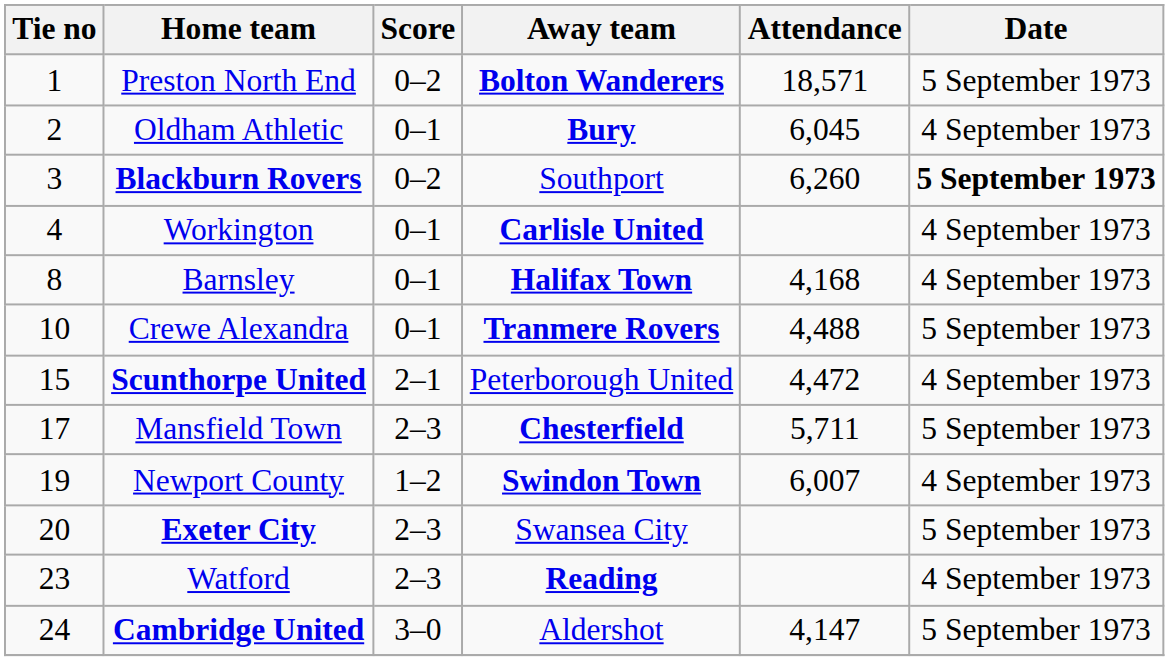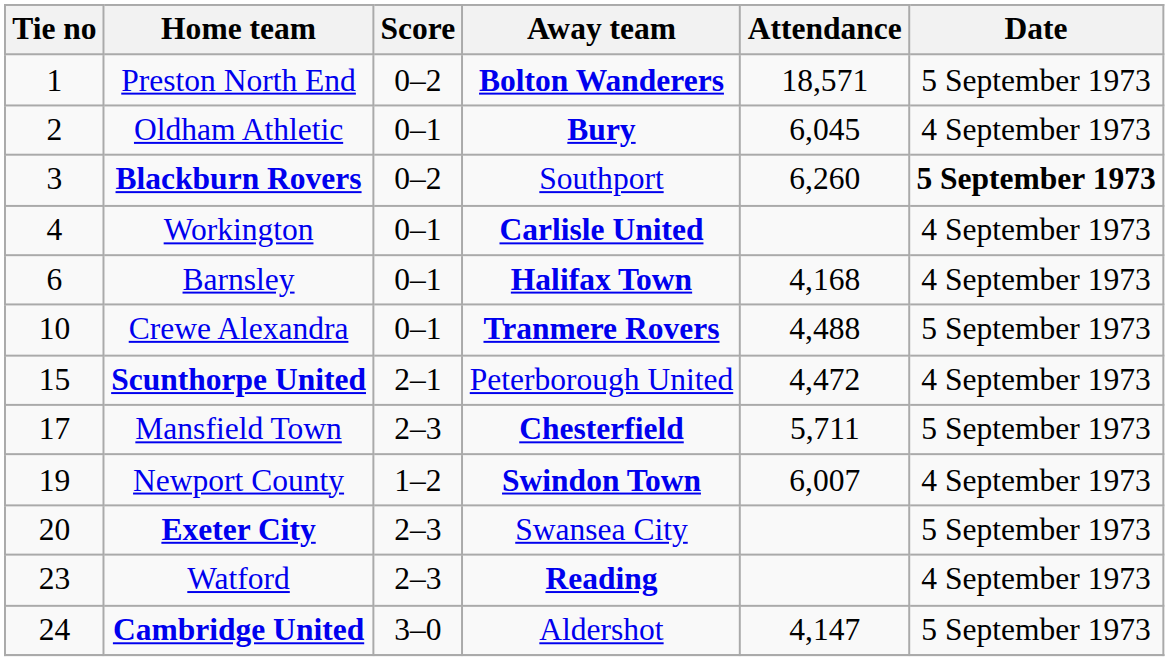Barnsley | Tie no: 8 -> 6
